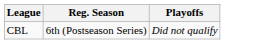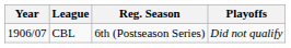+ column: Year | 1906/07
